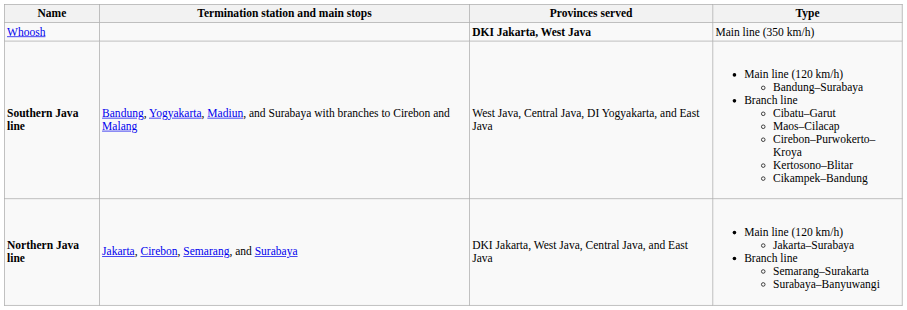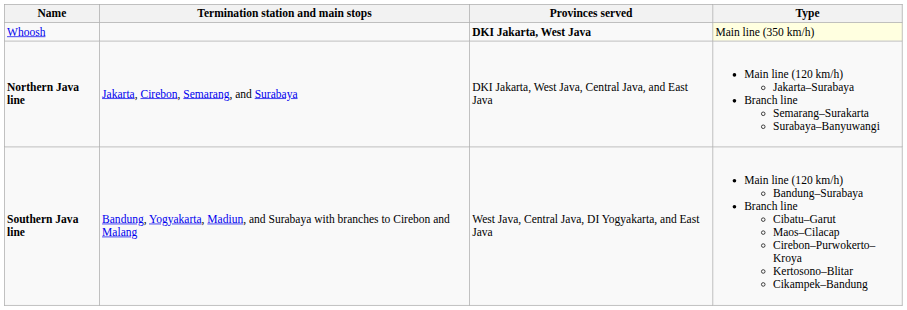Whoosh | Type: no background -> lightyellow background
rows swapped: Northern Java line <-> Southern Java line
